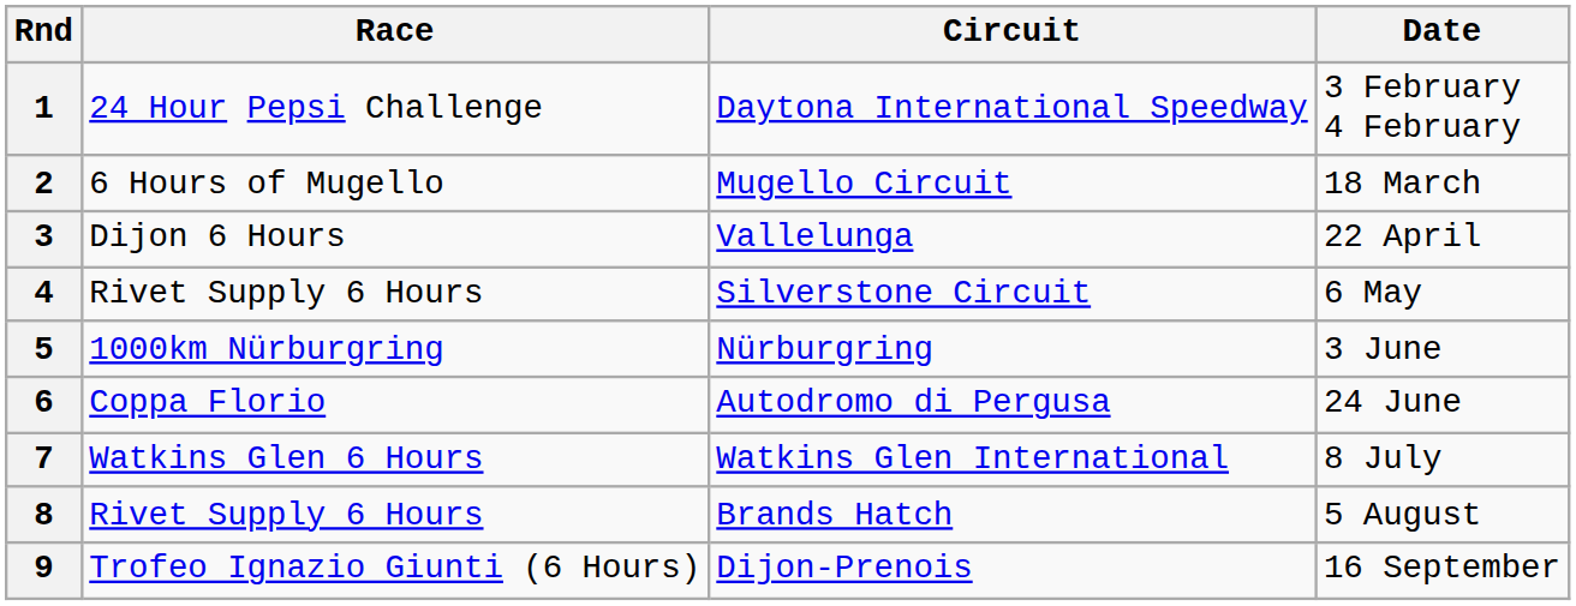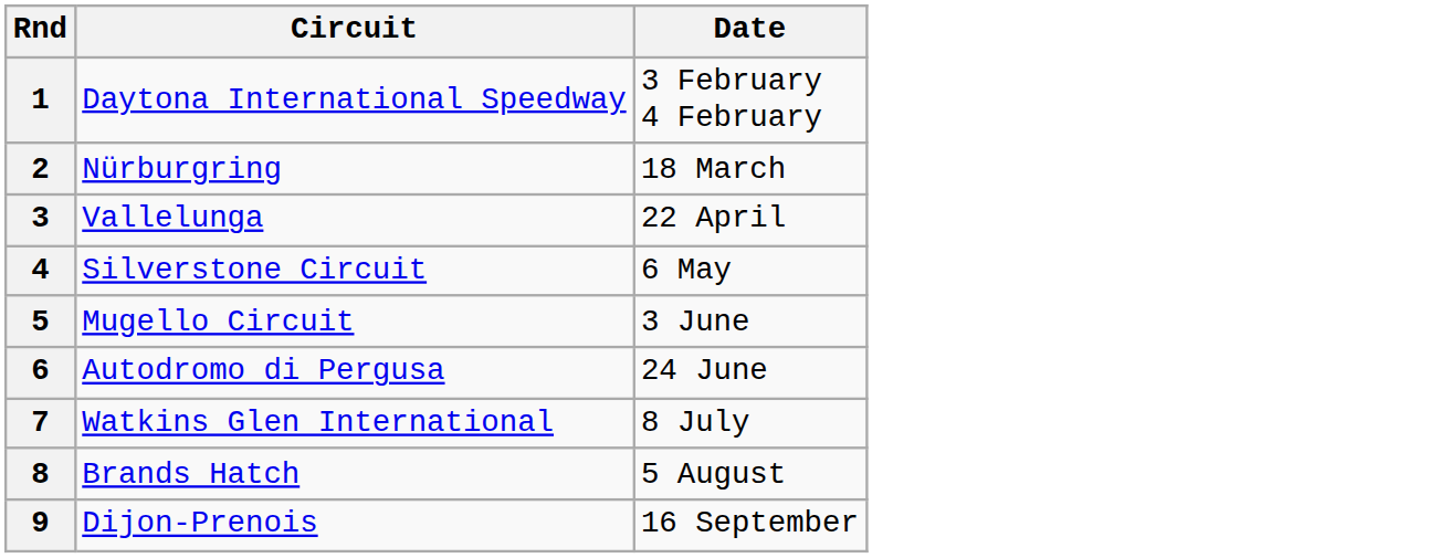- column: Race | 24 Hour Pepsi Challenge | 6 Hours of Mugello | Dijon 6 Hours | Rivet Supply 6 Hours | 1000km Nürburgring | Coppa Florio | Watkins Glen 6 Hours | Rivet Supply 6 Hours | Trofeo Ignazio Giunti (6 Hours)
2 | Circuit: Mugello Circuit -> Nürburgring
5 | Circuit: Nürburgring -> Mugello Circuit
